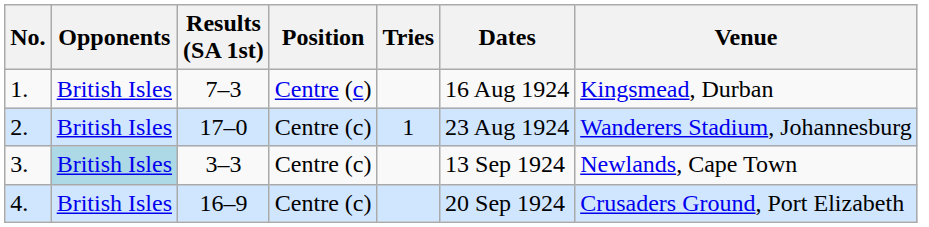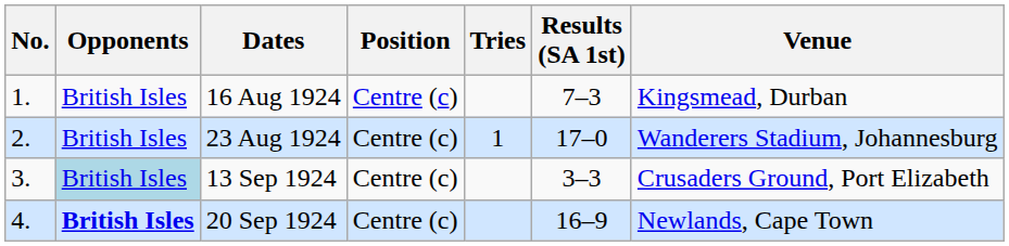columns swapped: Results (SA 1st) <-> Dates
3. | Venue: Newlands, Cape Town -> Crusaders Ground, Port Elizabeth
4. | Opponents: normal -> bold
4. | Venue: Crusaders Ground, Port Elizabeth -> Newlands, Cape Town
